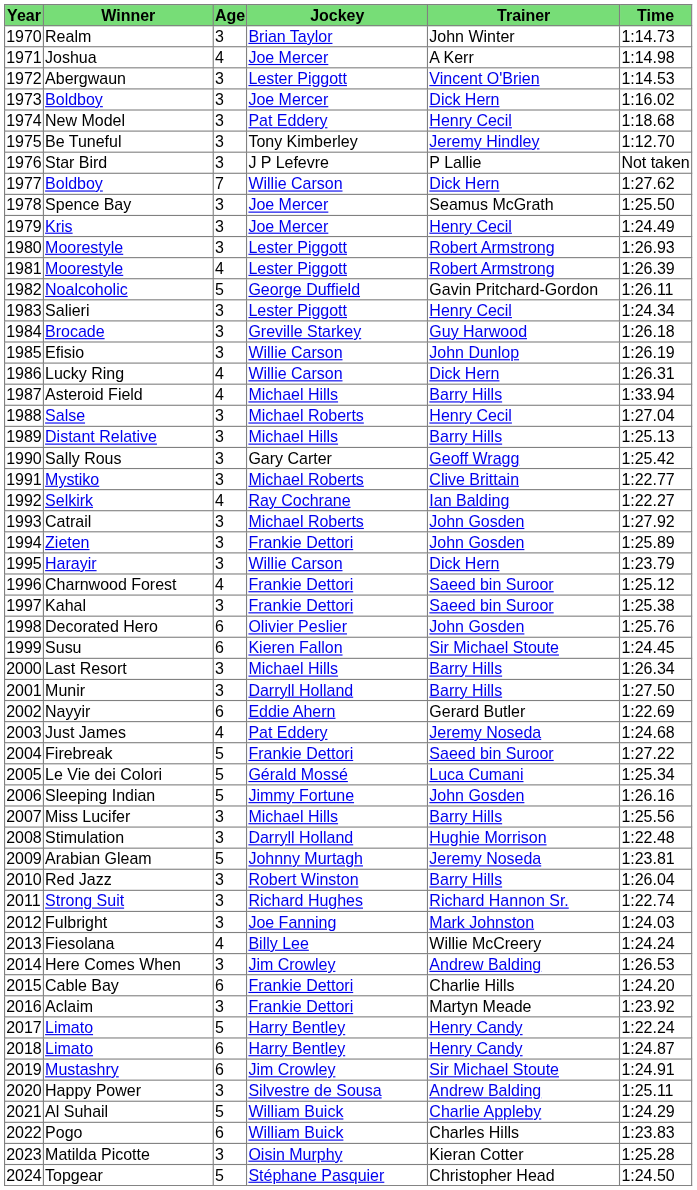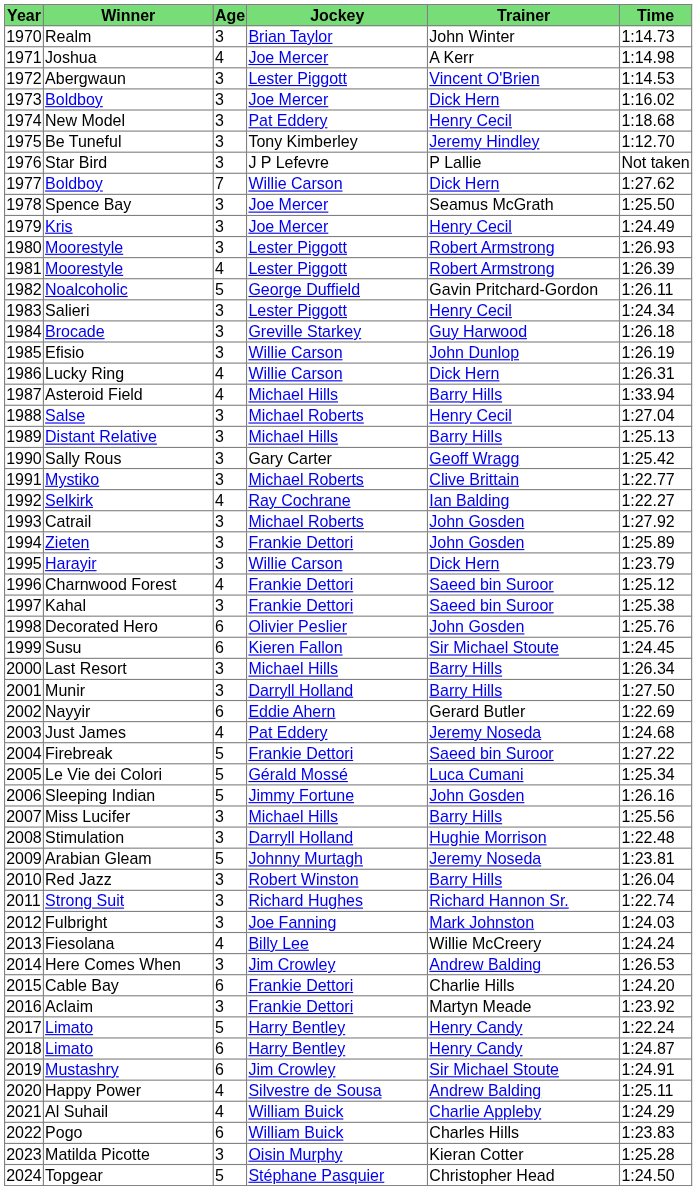Happy Power | Age: 3 -> 4
Al Suhail | Age: 5 -> 4
